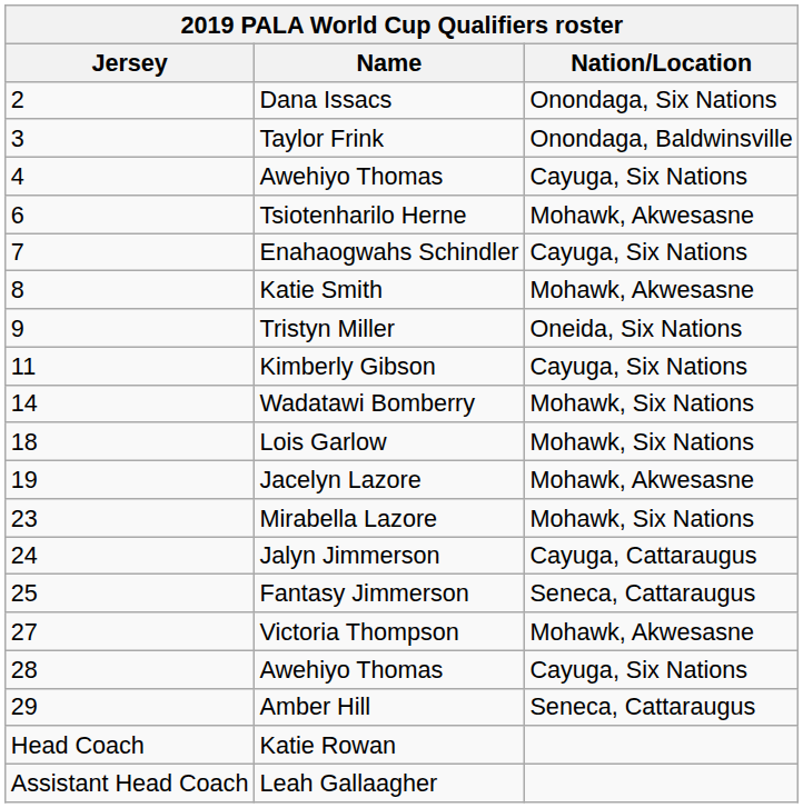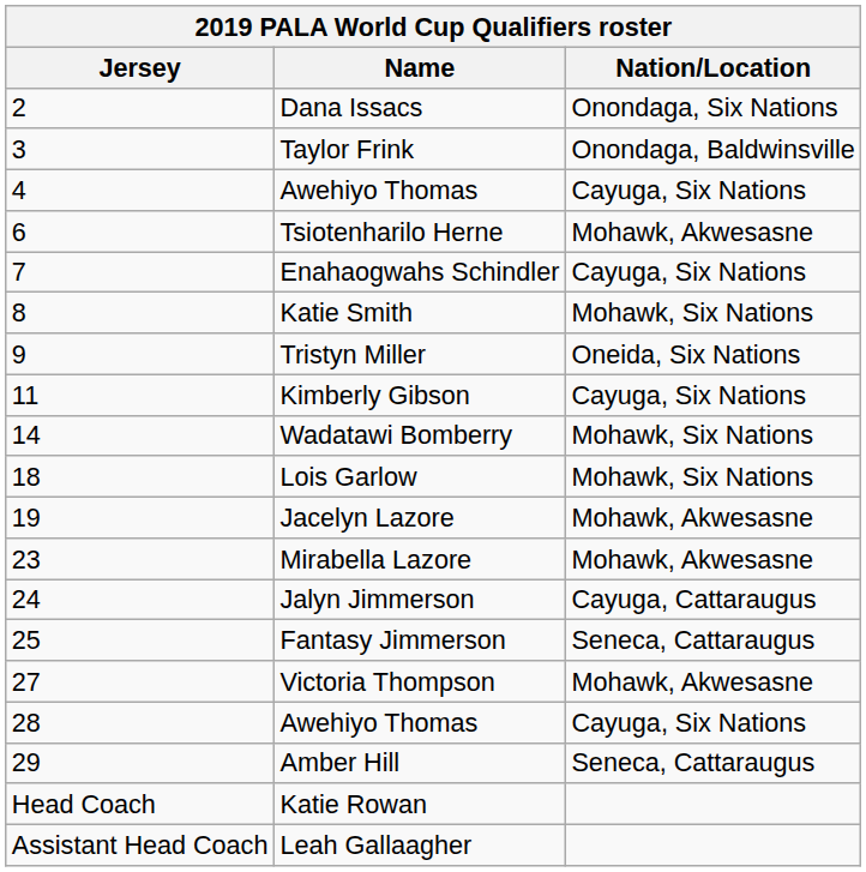Katie Smith | Nation/Location: Mohawk, Akwesasne -> Mohawk, Six Nations
Mirabella Lazore | Nation/Location: Mohawk, Six Nations -> Mohawk, Akwesasne
